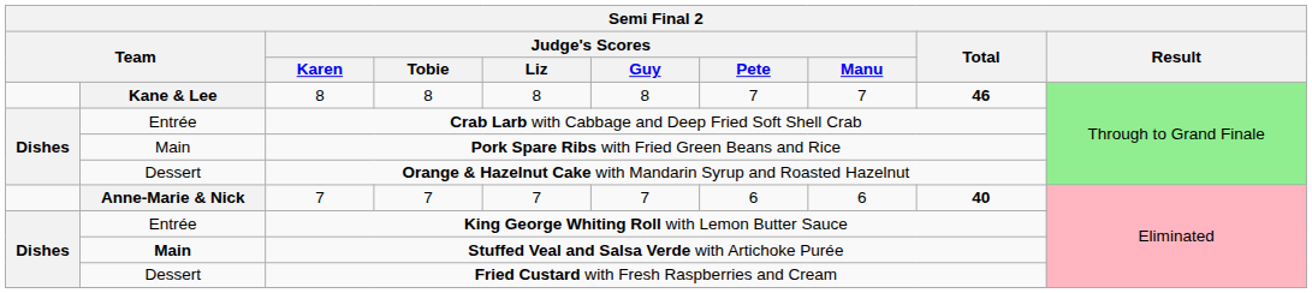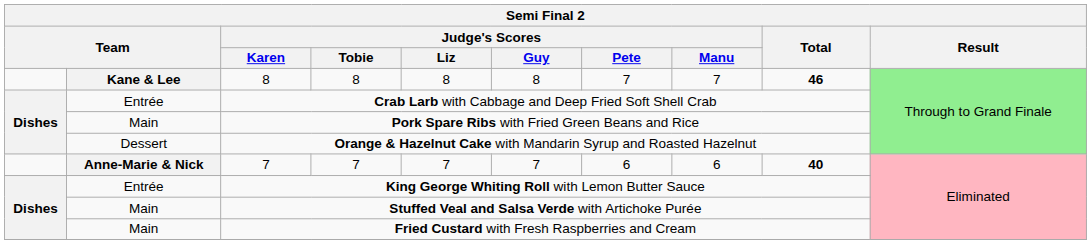Stuffed Veal and Salsa Verde with Artichoke Purée | column 2: bold -> normal
Fried Custard with Fresh Raspberries and Cream | column 2: Dessert -> Main
